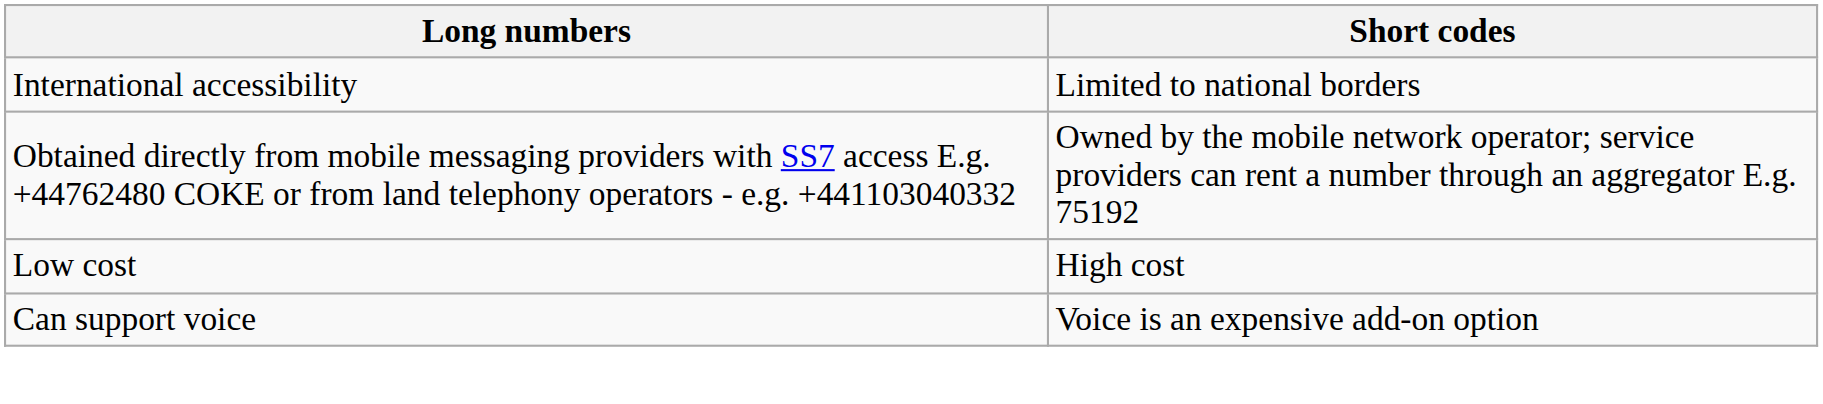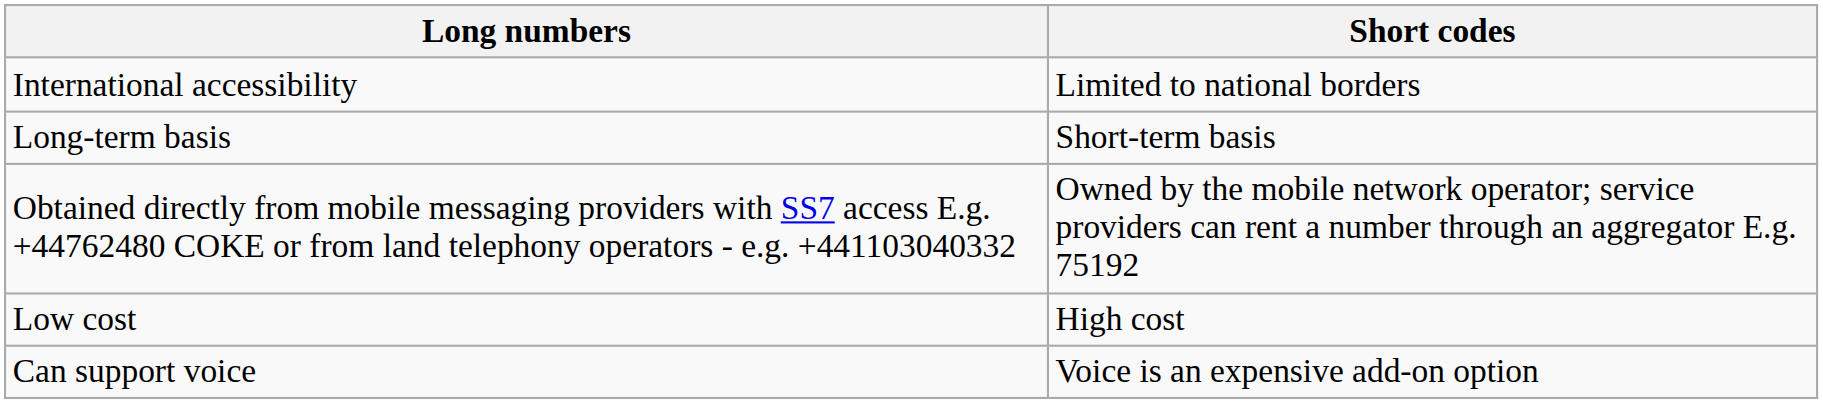+ row: Long-term basis | Short-term basis
